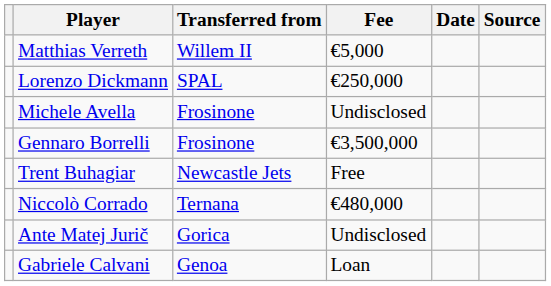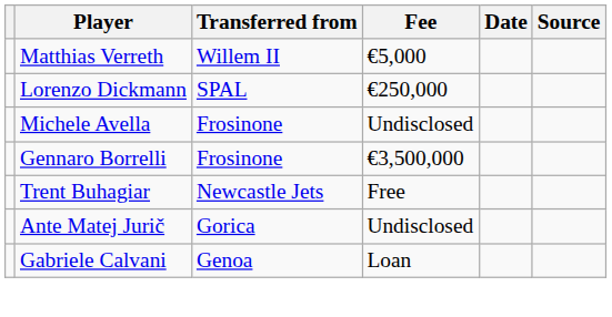- row: Niccolò Corrado | Ternana | €480,000
